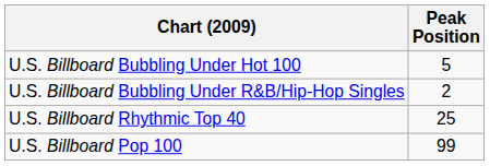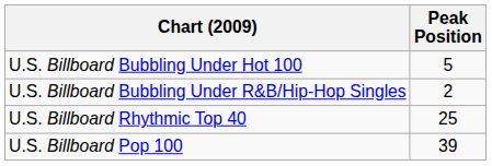U.S. Billboard Pop 100 | Peak Position: 99 -> 39
